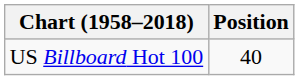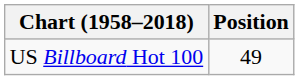US Billboard Hot 100 | Position: 40 -> 49
